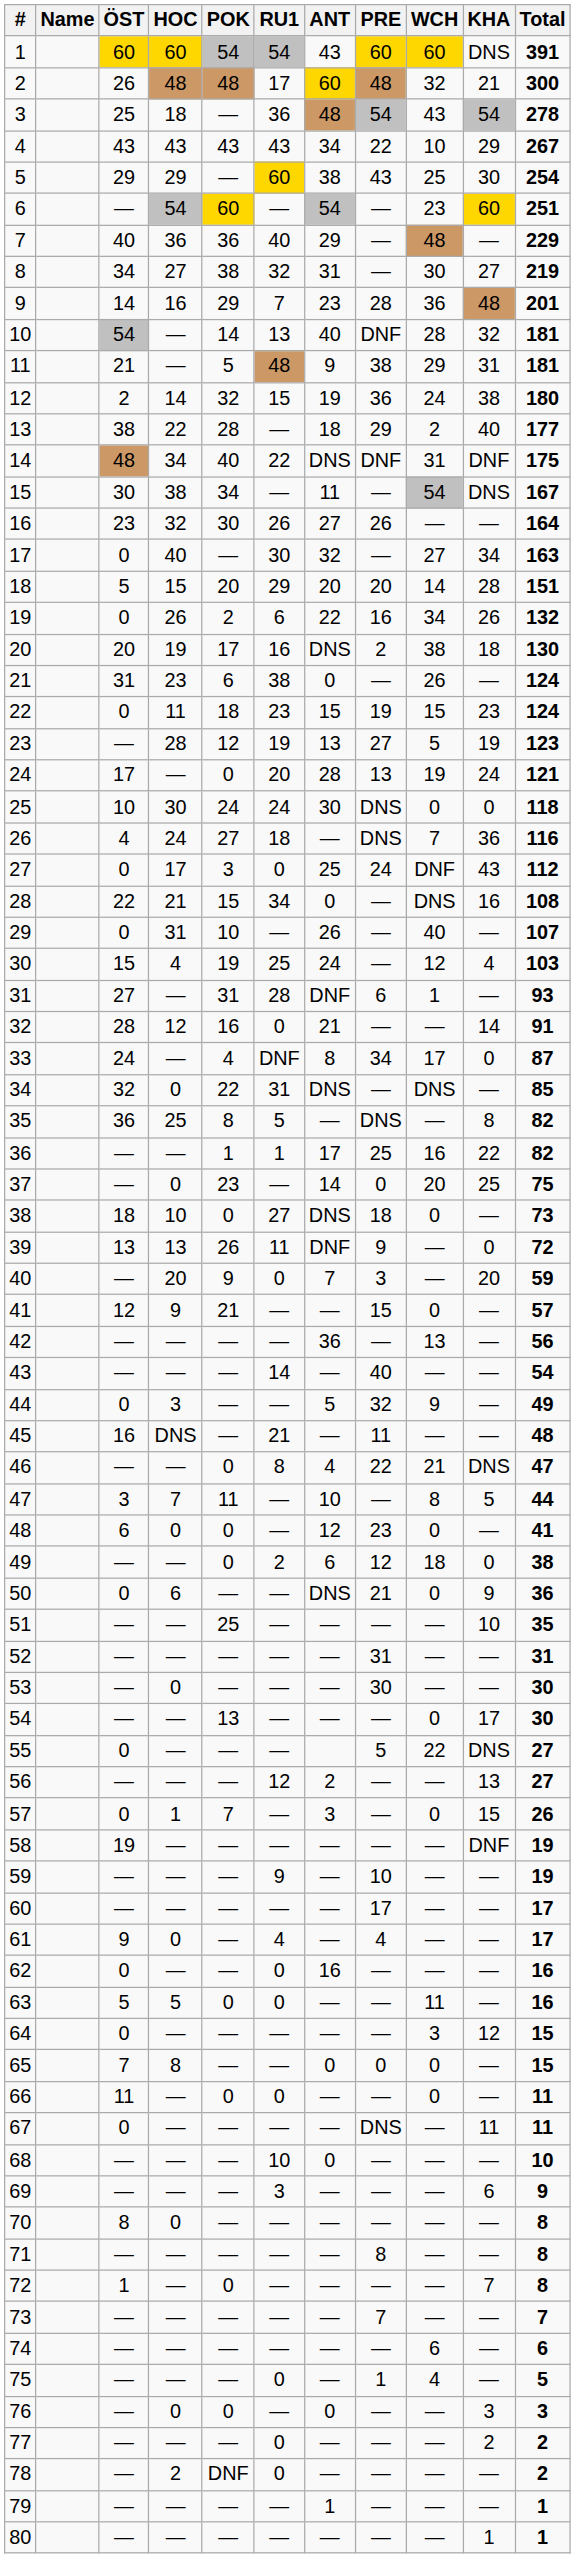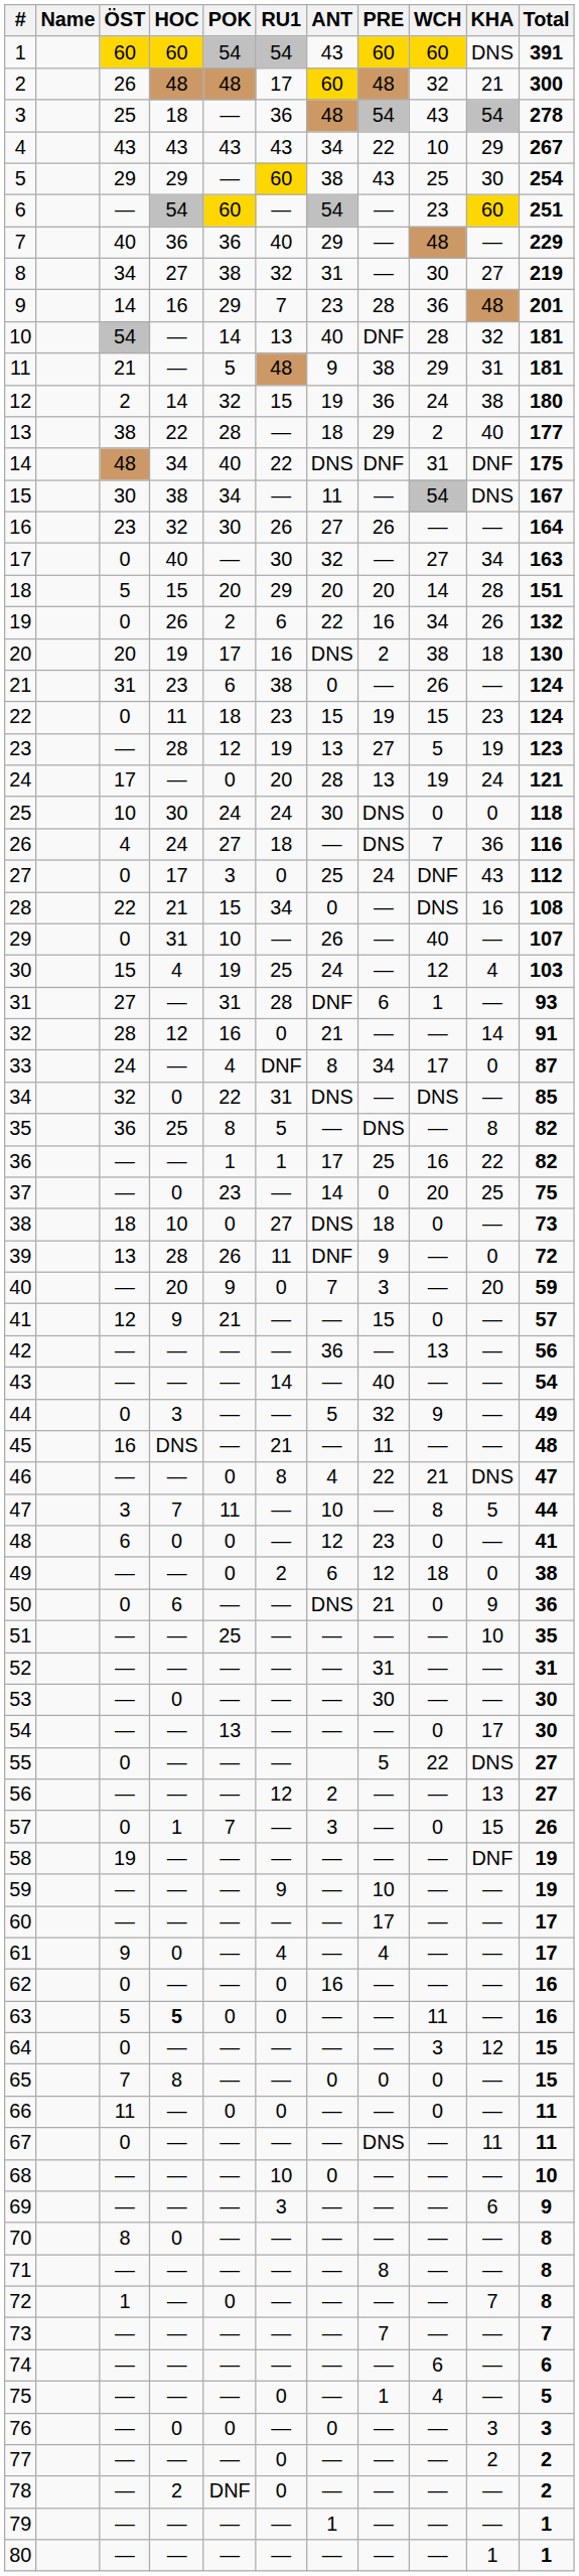39 | HOC: 13 -> 28
63 | HOC: normal -> bold
